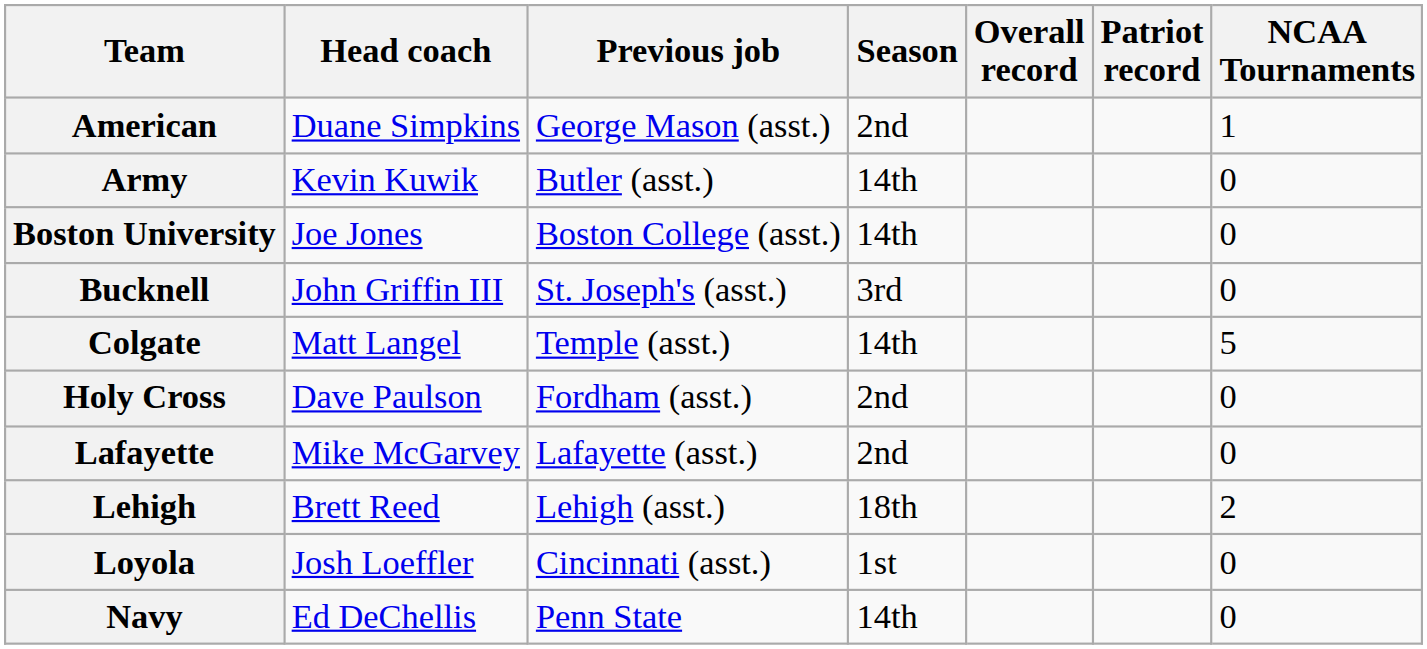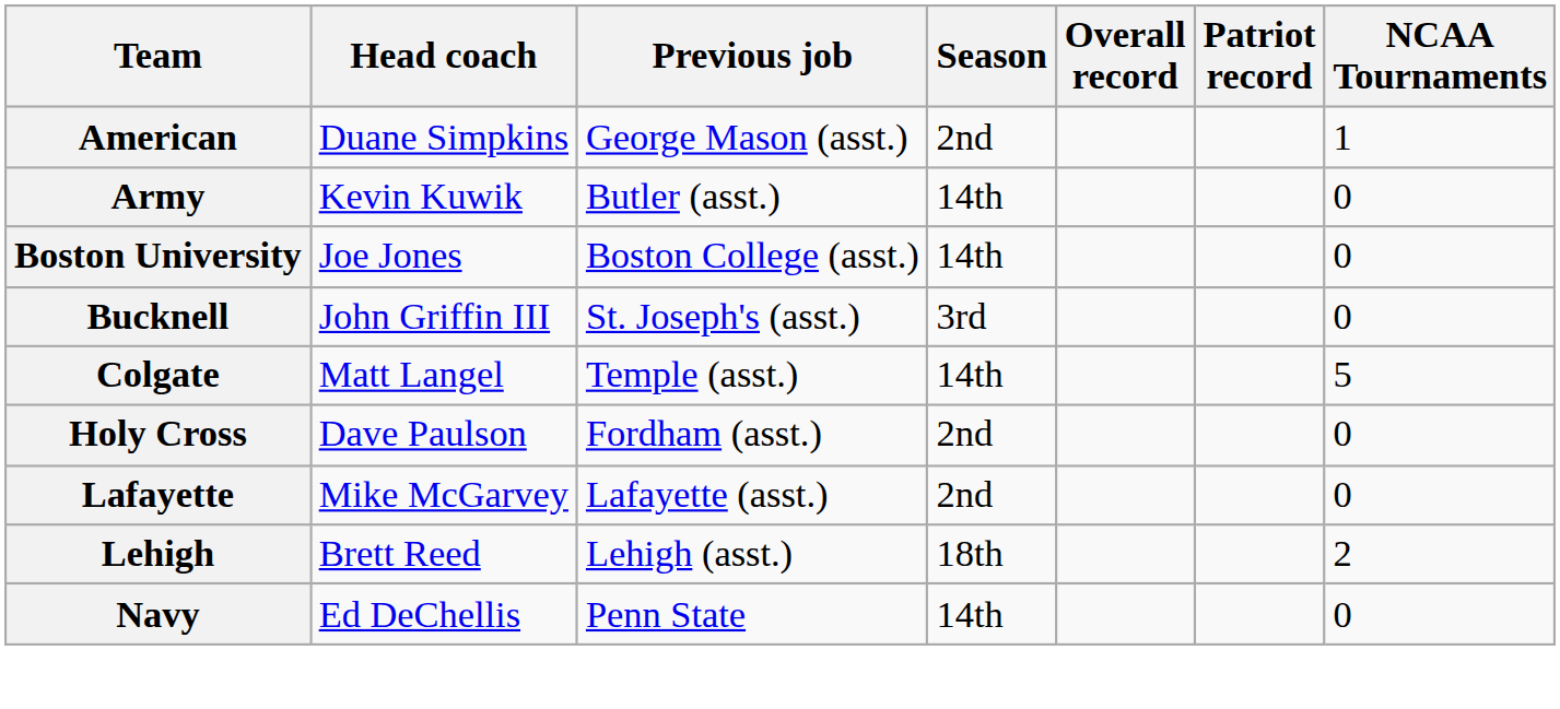- row: Loyola | Josh Loeffler | Cincinnati (asst.) | 1st | 0
